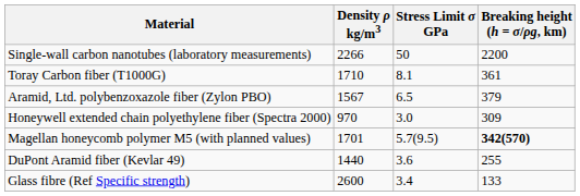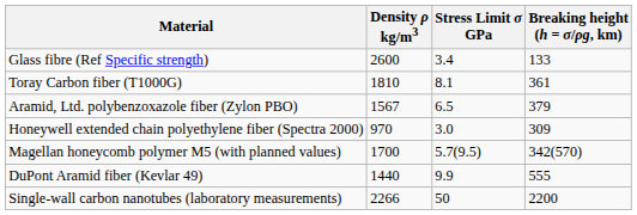rows swapped: Single-wall carbon nanotubes (laboratory measurements) <-> Glass fibre (Ref Specific strength)
Toray Carbon fiber (T1000G) | Density ρ kg/m3: 1710 -> 1810
Magellan honeycomb polymer M5 (with planned values) | Density ρ kg/m3: 1701 -> 1700
Magellan honeycomb polymer M5 (with planned values) | Breaking height (h = σ/ρg, km): bold -> normal
DuPont Aramid fiber (Kevlar 49) | Stress Limit σ GPa: 3.6 -> 9.9
DuPont Aramid fiber (Kevlar 49) | Breaking height (h = σ/ρg, km): 255 -> 555
